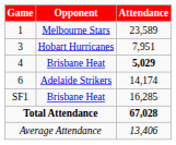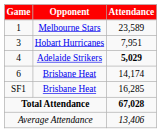4 | Opponent: Brisbane Heat -> Adelaide Strikers
6 | Opponent: Adelaide Strikers -> Brisbane Heat
